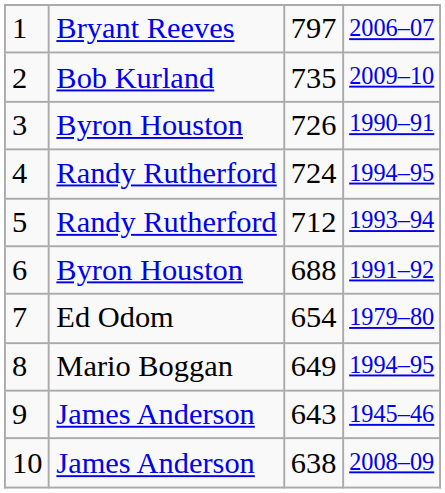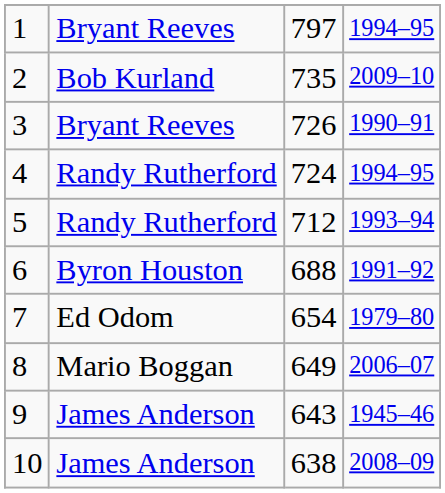1 | column 4: 2006–07 -> 1994–95
3 | column 2: Byron Houston -> Bryant Reeves
8 | column 4: 1994–95 -> 2006–07
